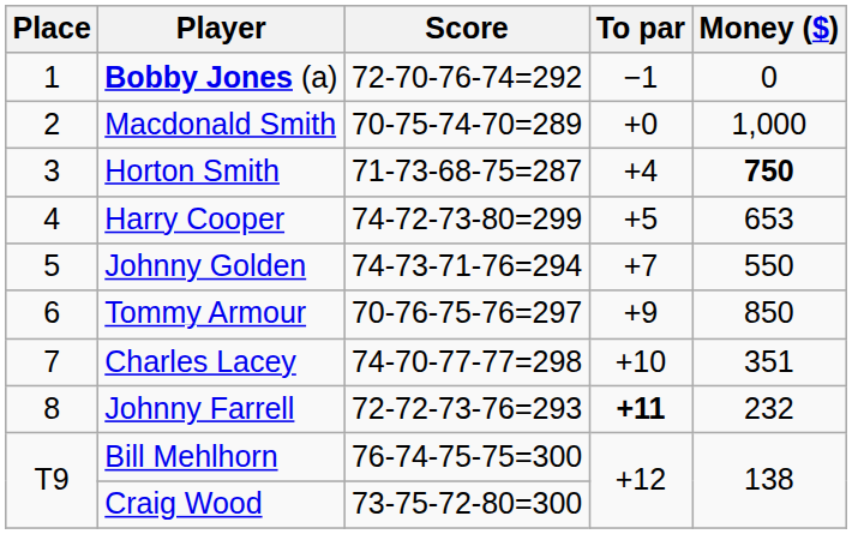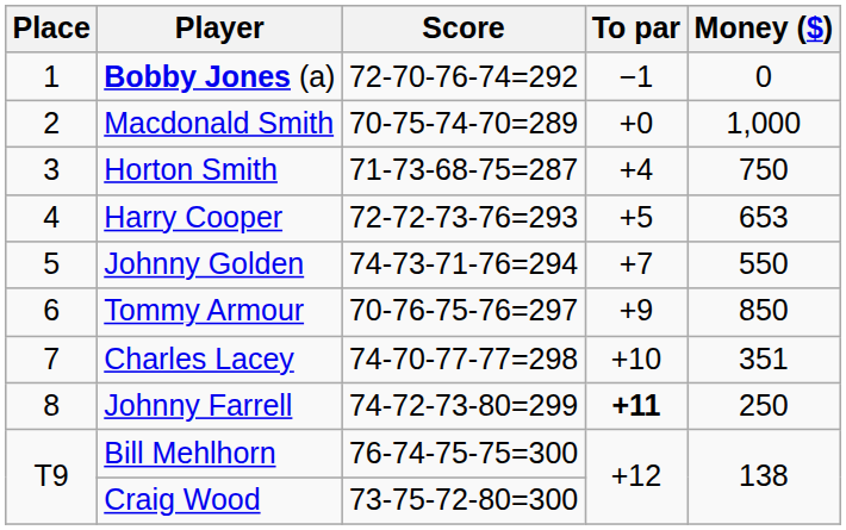Horton Smith | Money ($): bold -> normal
Harry Cooper | Score: 74-72-73-80=299 -> 72-72-73-76=293
Johnny Farrell | Score: 72-72-73-76=293 -> 74-72-73-80=299
Johnny Farrell | Money ($): 232 -> 250
